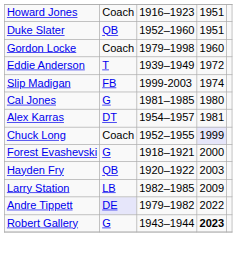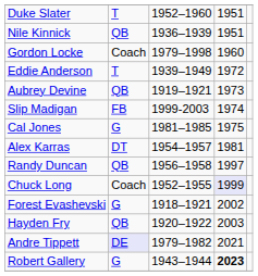- row: Howard Jones | Coach | 1916–1923 | 1951
Duke Slater | column 2: QB -> T
+ row: Nile Kinnick | QB | 1936–1939 | 1951
+ row: Aubrey Devine | QB | 1919–1921 | 1973
Cal Jones | column 4: 1980 -> 1975
+ row: Randy Duncan | QB | 1956–1958 | 1997
Forest Evashevski | column 4: 2000 -> 2002
- row: Larry Station | LB | 1982–1985 | 2009
Andre Tippett | column 4: 2022 -> 2021
